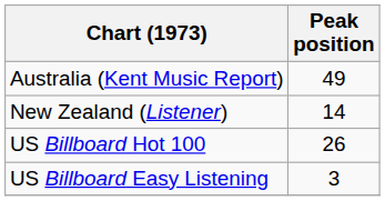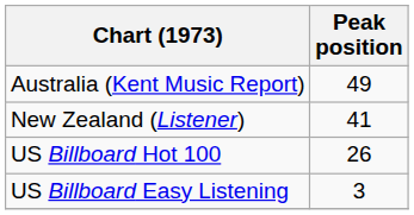New Zealand (Listener) | Peak position: 14 -> 41
